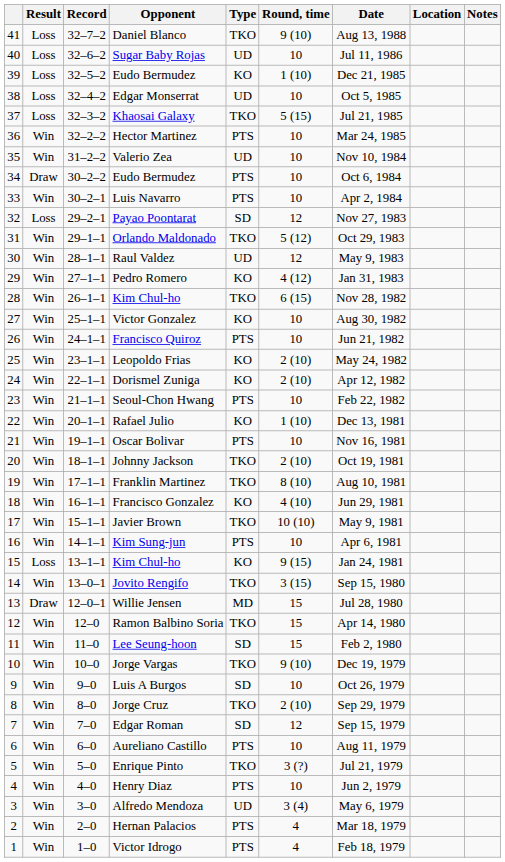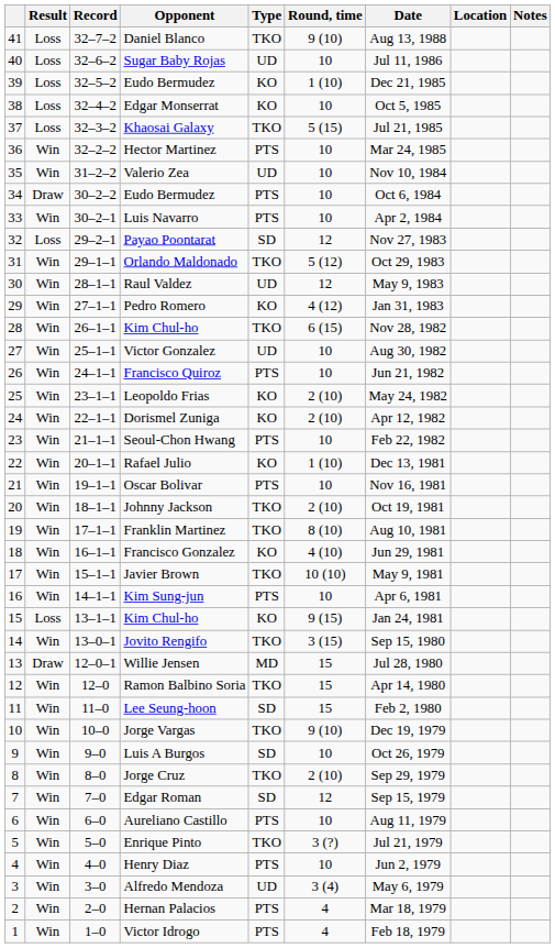Edgar Monserrat | Type: UD -> KO
Victor Gonzalez | Type: KO -> UD
